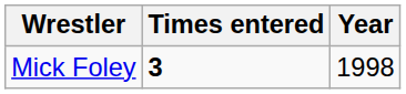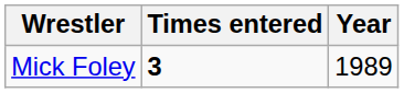Mick Foley | Year: 1998 -> 1989
